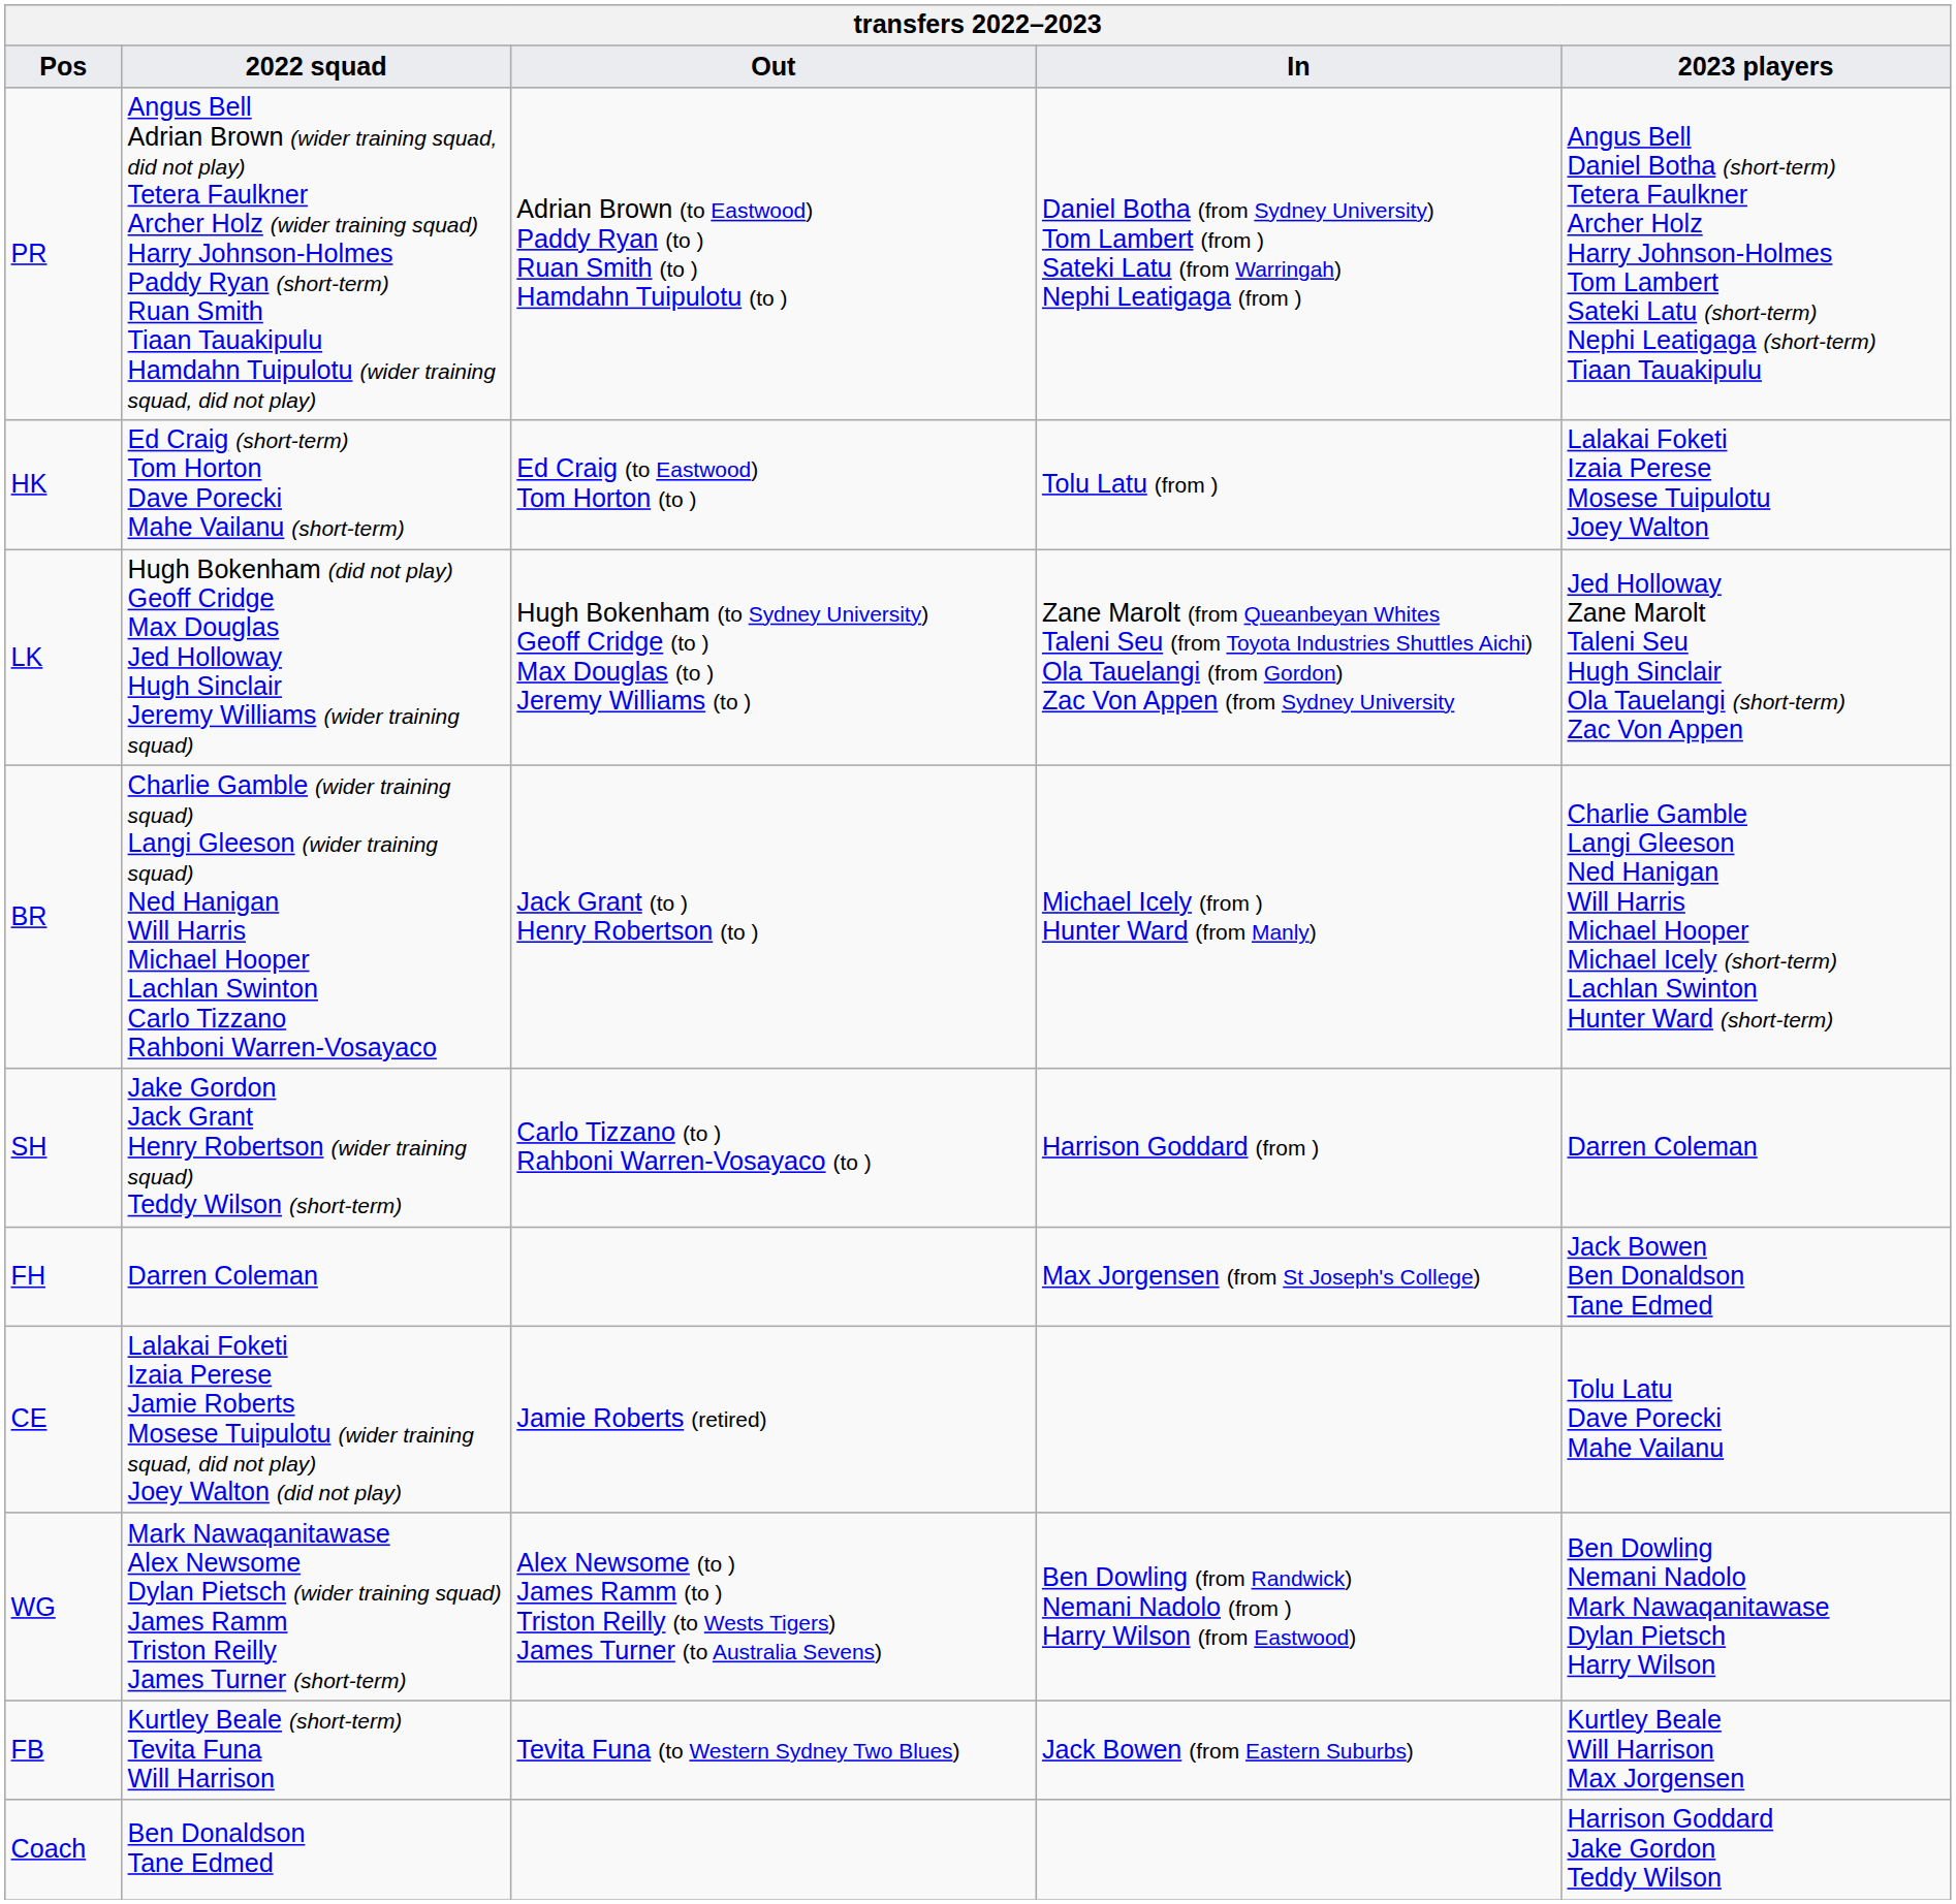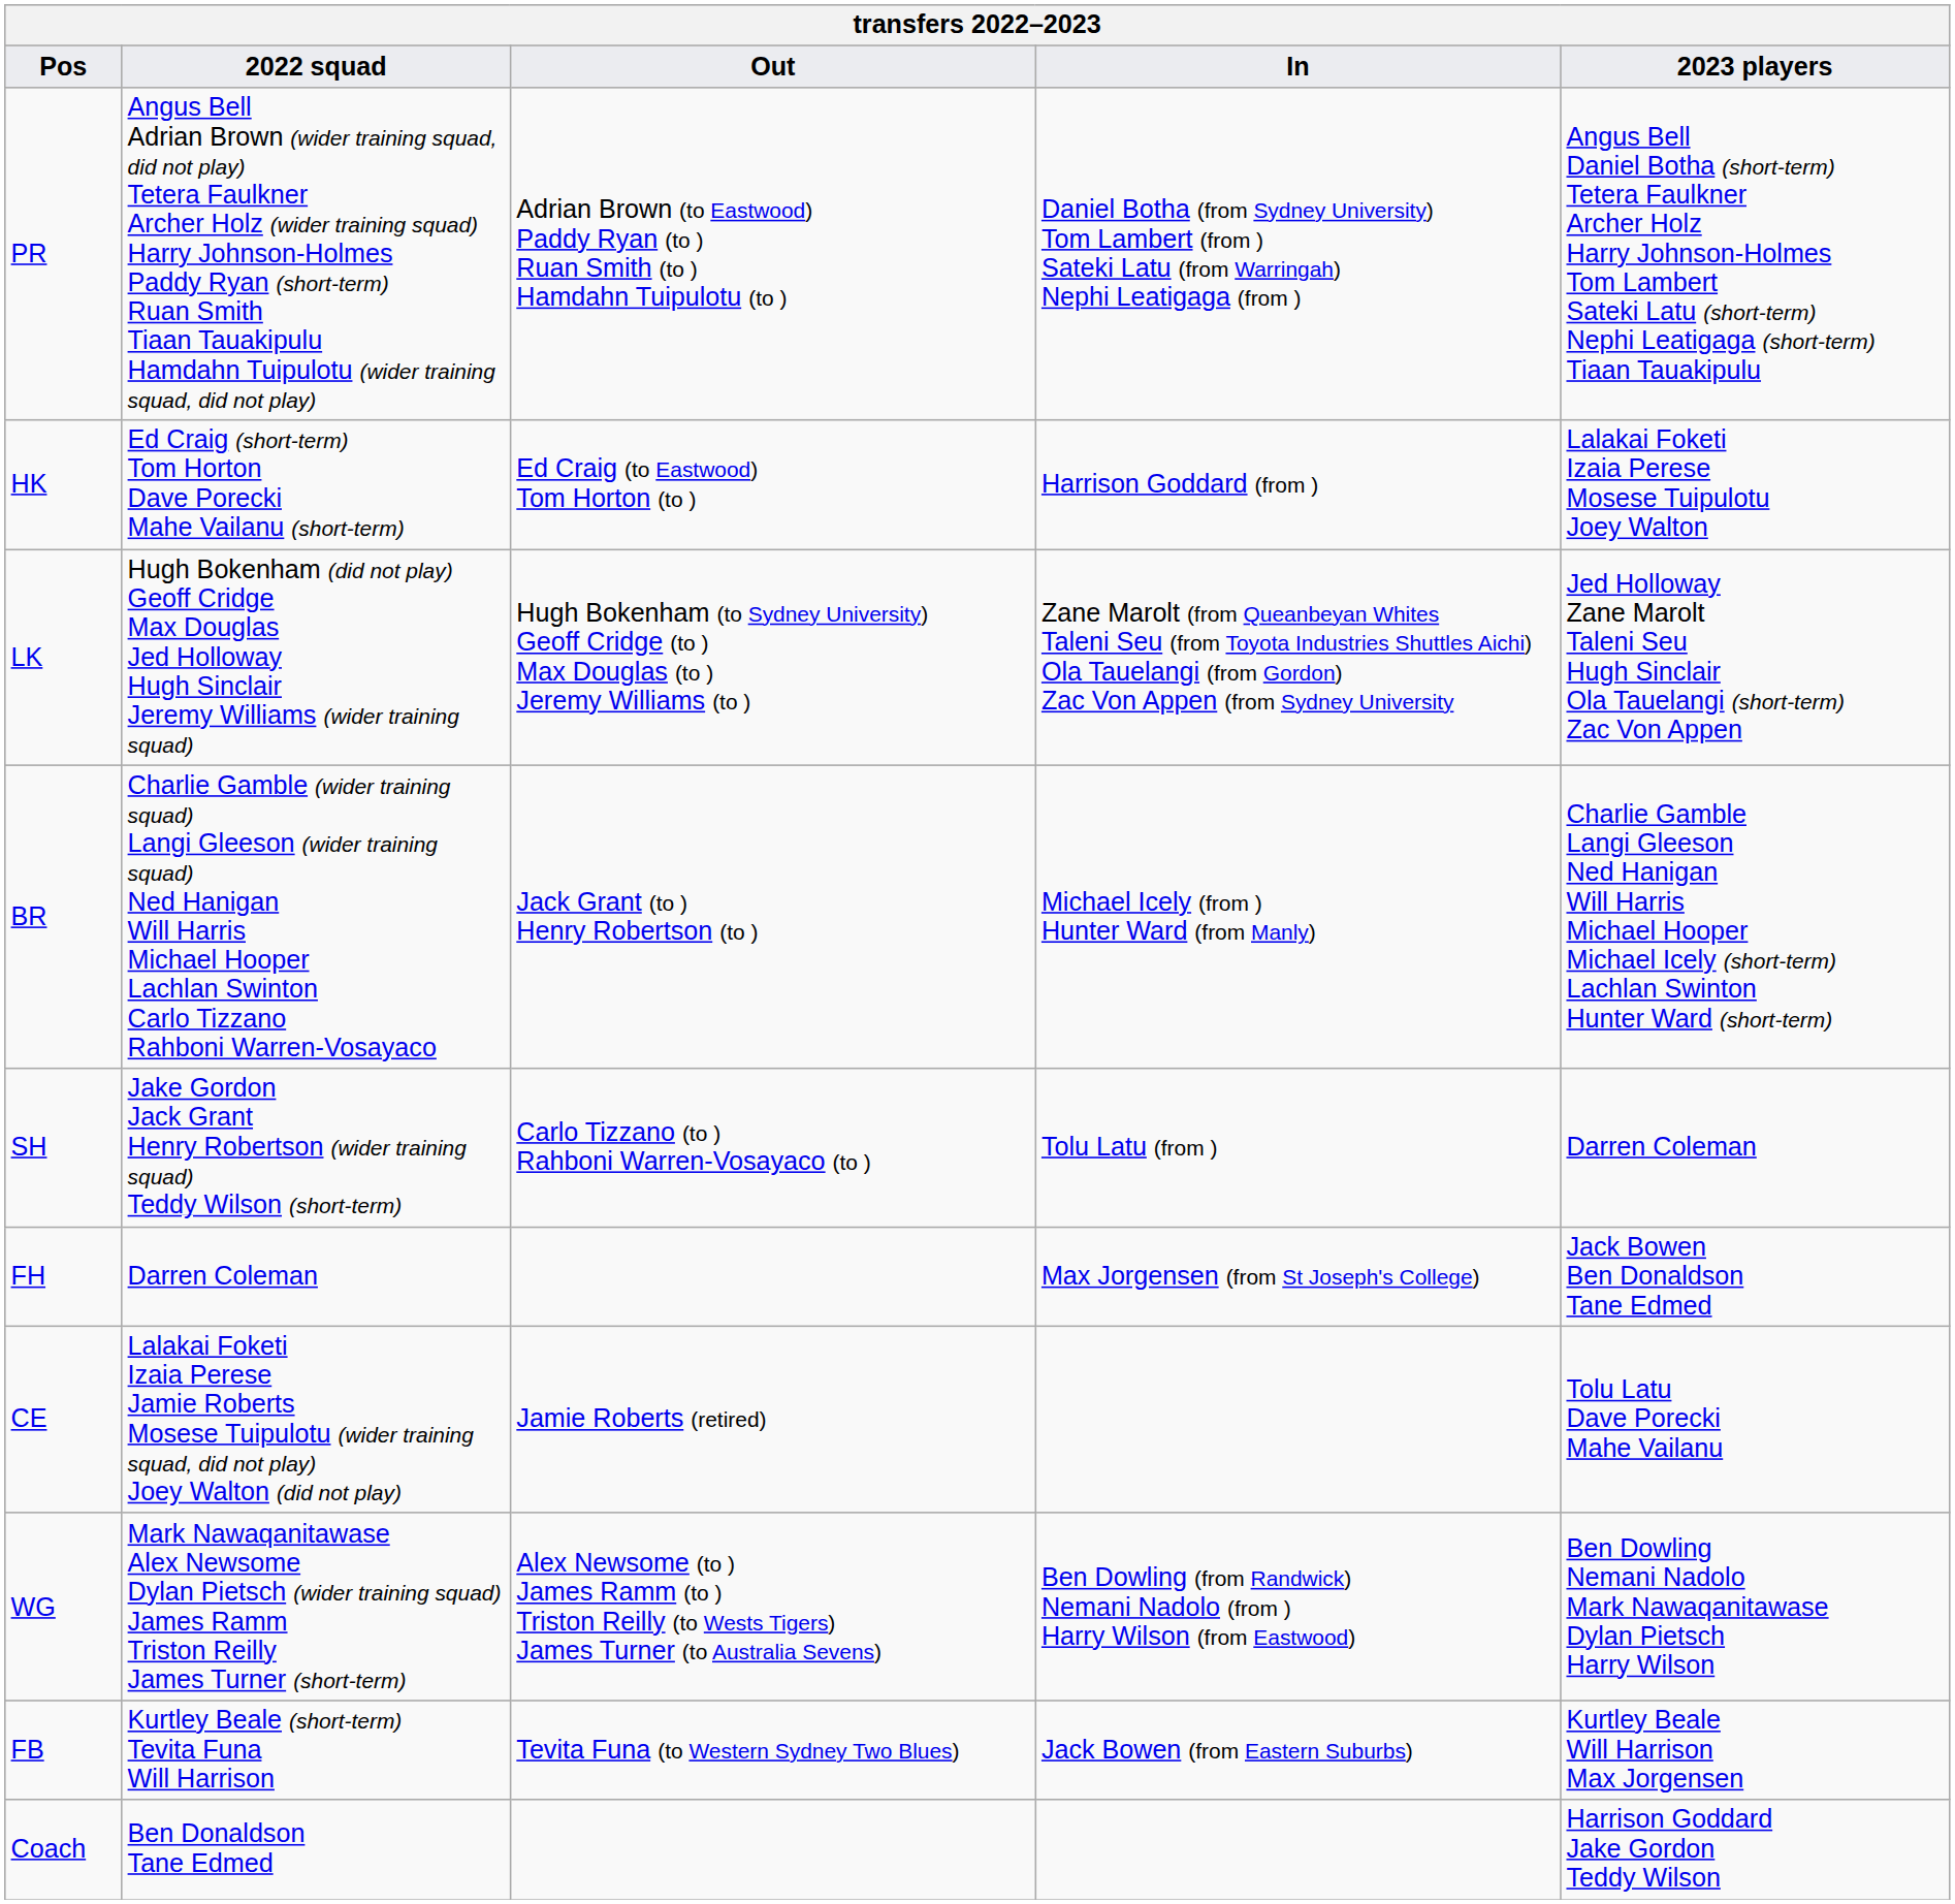HK | In: Tolu Latu (from ) -> Harrison Goddard (from )
SH | In: Harrison Goddard (from ) -> Tolu Latu (from )
